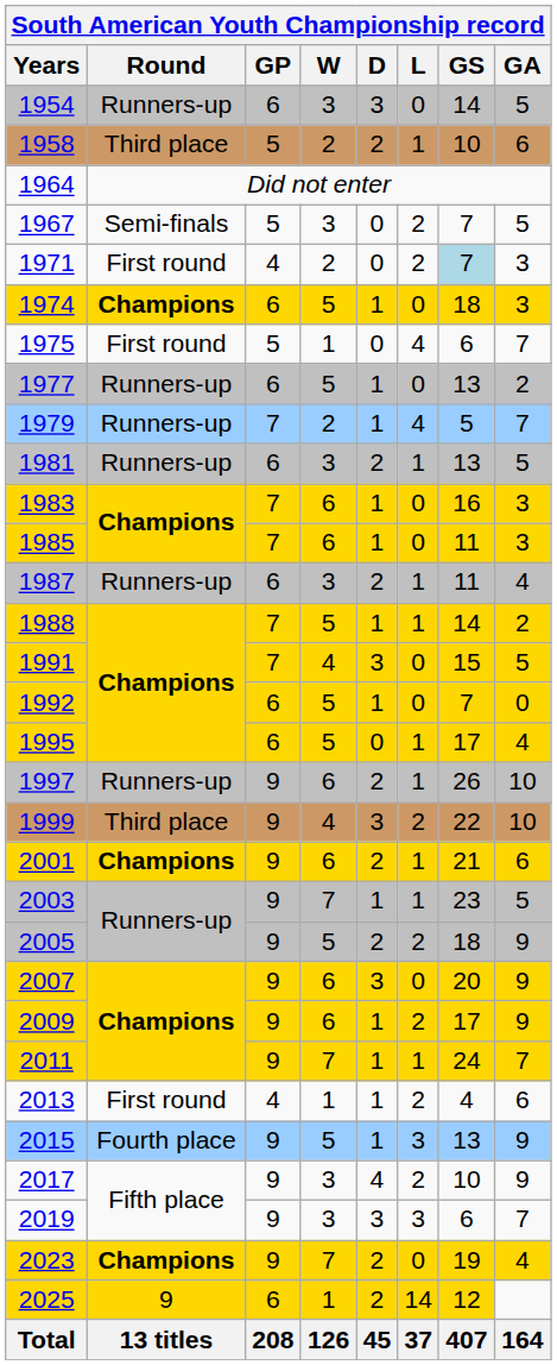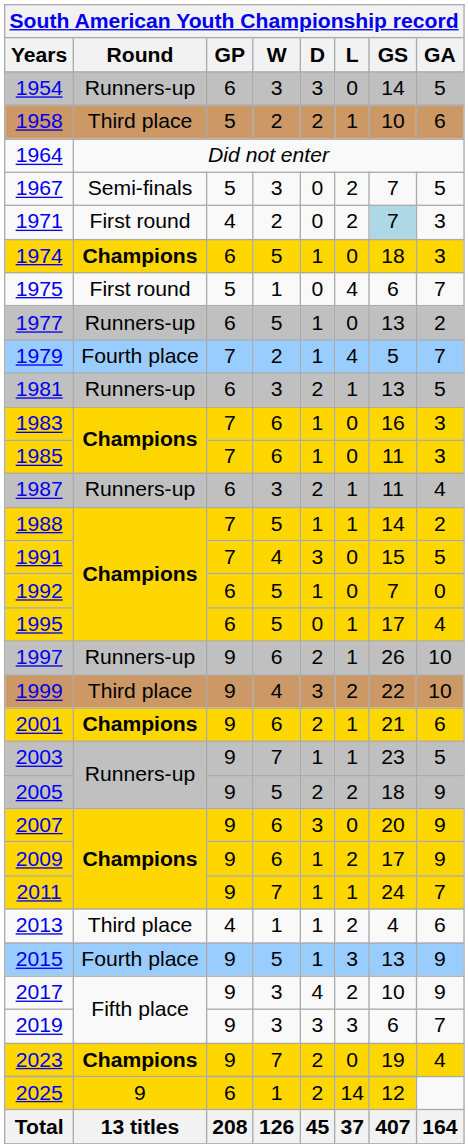1979 | Round: Runners-up -> Fourth place
2013 | Round: First round -> Third place
